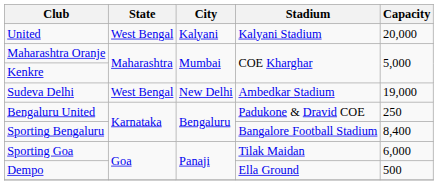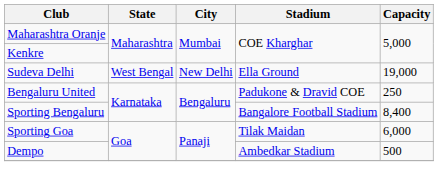- row: United | West Bengal | Kalyani | Kalyani Stadium | 20,000
Sudeva Delhi | Stadium: Ambedkar Stadium -> Ella Ground
Dempo | Stadium: Ella Ground -> Ambedkar Stadium
